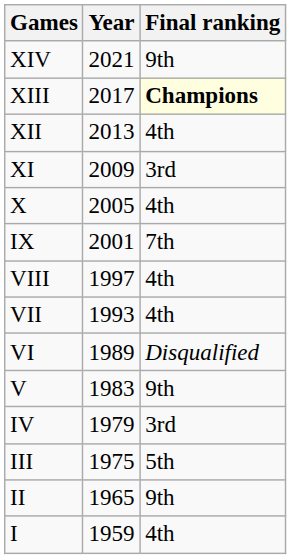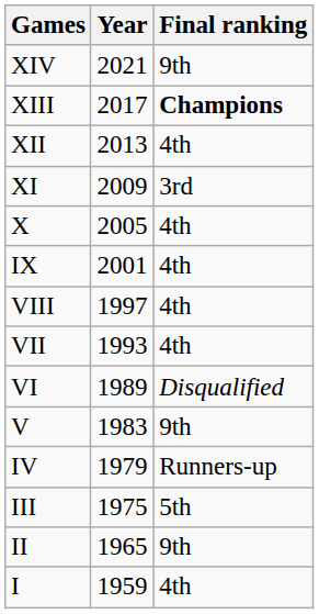XIII | Final ranking: lightyellow background -> no background
IX | Final ranking: 7th -> 4th
IV | Final ranking: 3rd -> Runners-up
